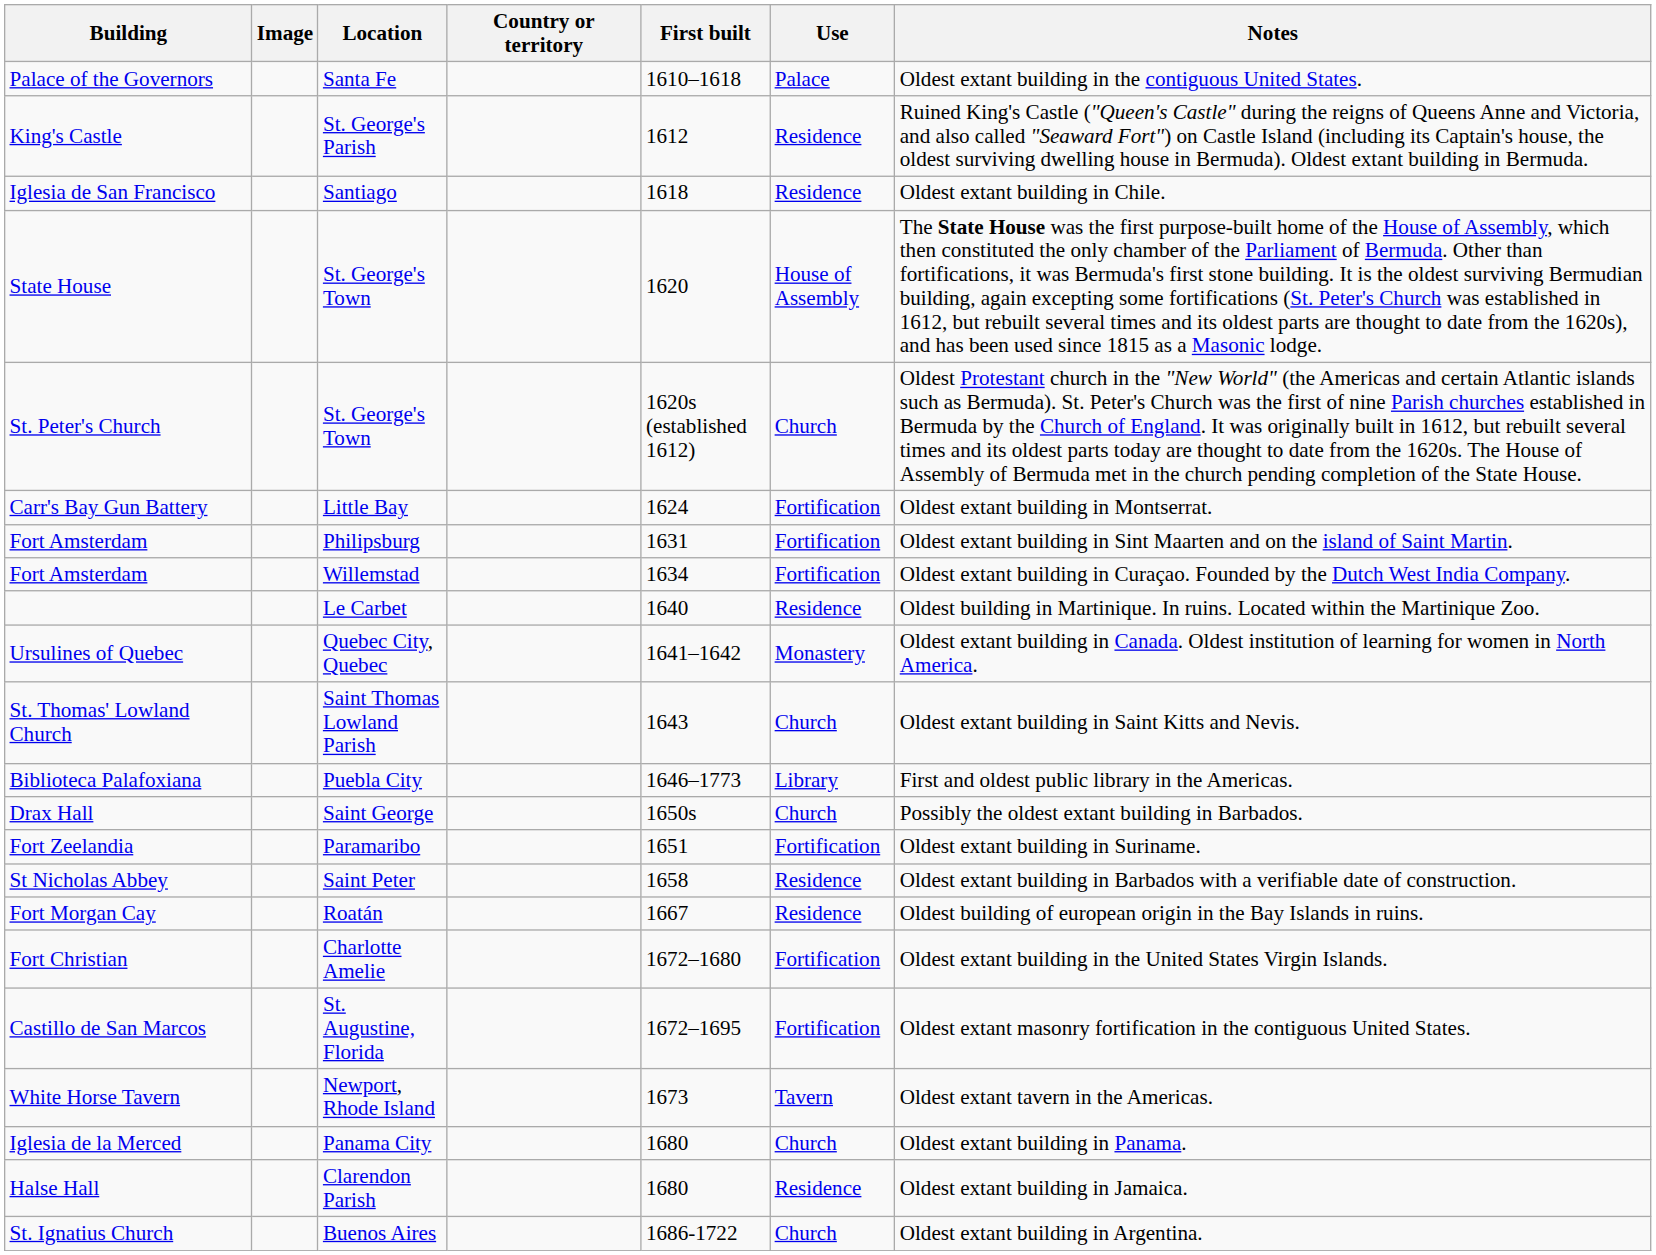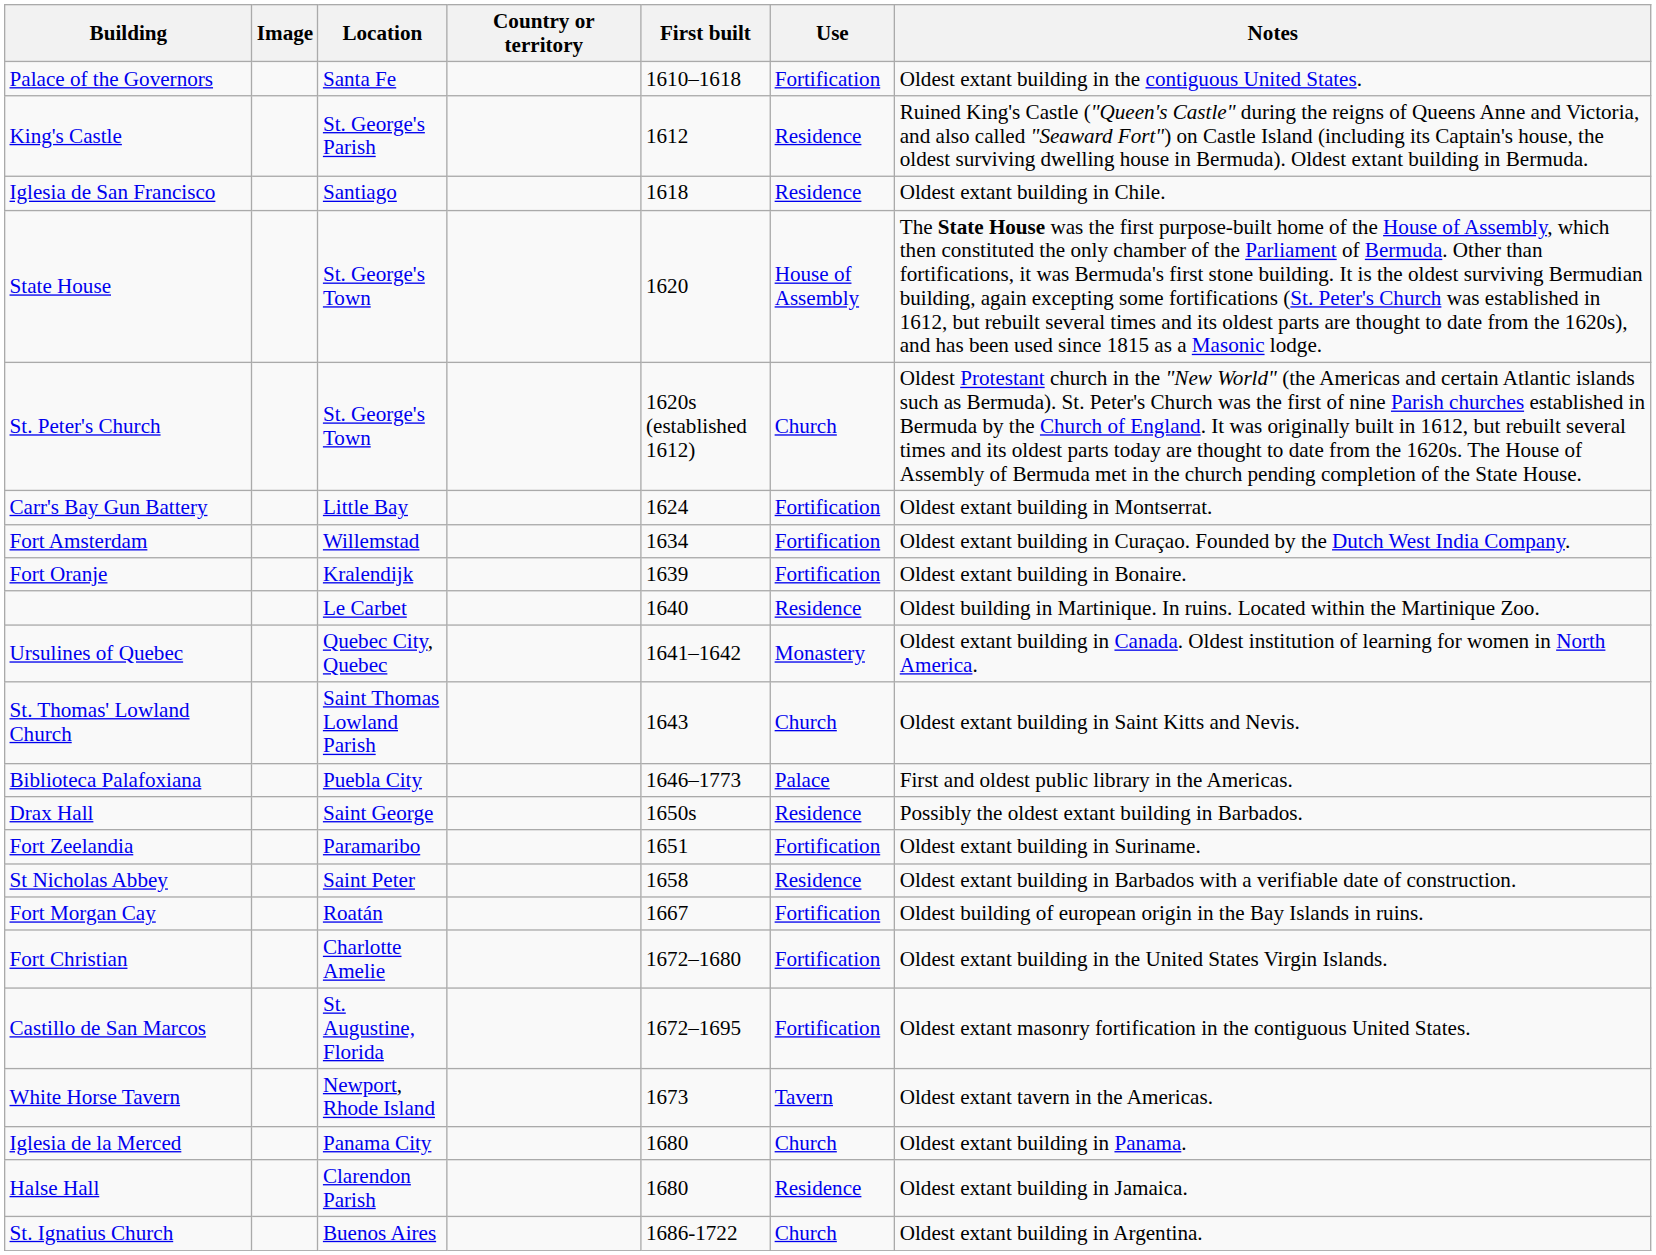Palace of the Governors | Use: Palace -> Fortification
- row: Fort Amsterdam | Philipsburg | 1631 | Fortification | Oldest extant building in Sint Maarten and on the island of Saint Martin.
+ row: Fort Oranje | Kralendijk | 1639 | Fortification | Oldest extant building in Bonaire.
Biblioteca Palafoxiana | Use: Library -> Palace
Drax Hall | Use: Church -> Residence
Fort Morgan Cay | Use: Residence -> Fortification
